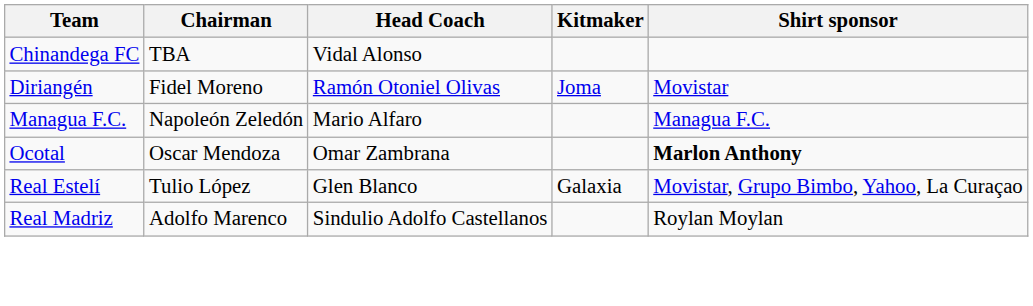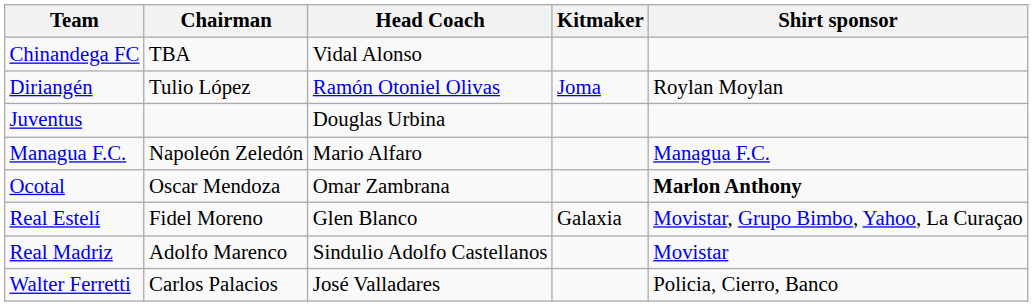Diriangén | Chairman: Fidel Moreno -> Tulio López
Diriangén | Shirt sponsor: Movistar -> Roylan Moylan
+ row: Juventus | Douglas Urbina
Real Estelí | Chairman: Tulio López -> Fidel Moreno
Real Madriz | Shirt sponsor: Roylan Moylan -> Movistar
+ row: Walter Ferretti | Carlos Palacios | José Valladares | Policia, Cierro, Banco
